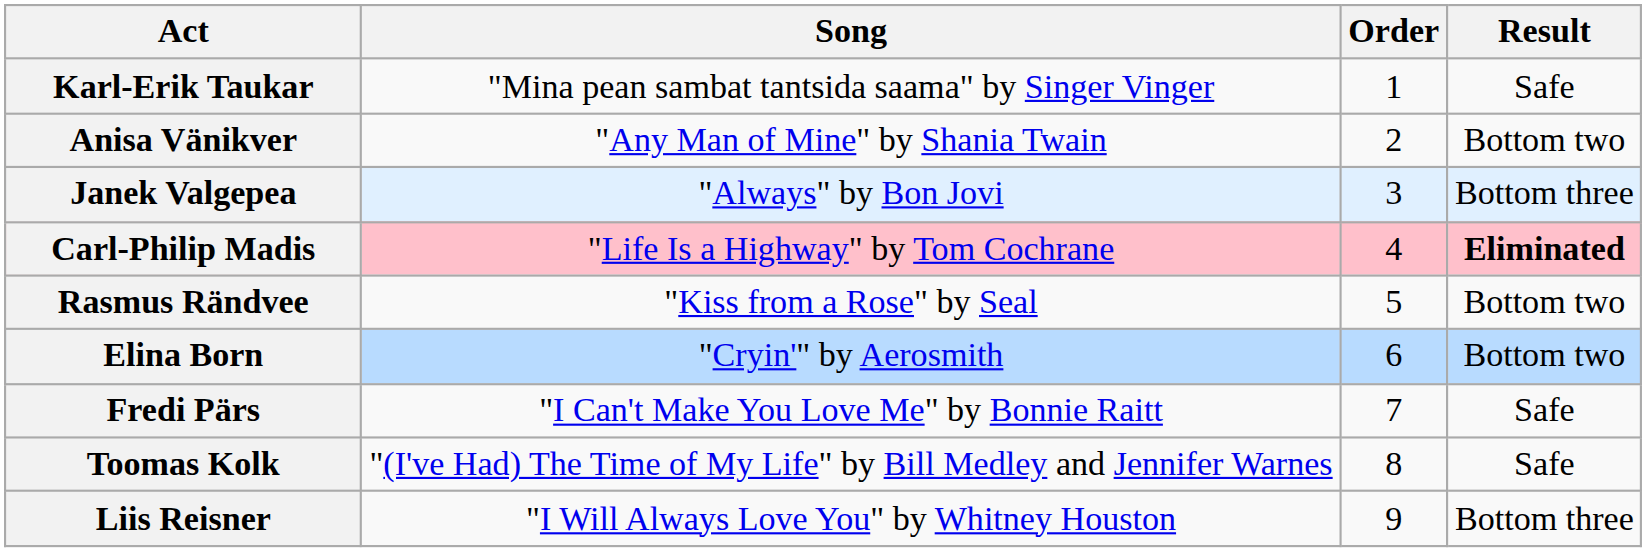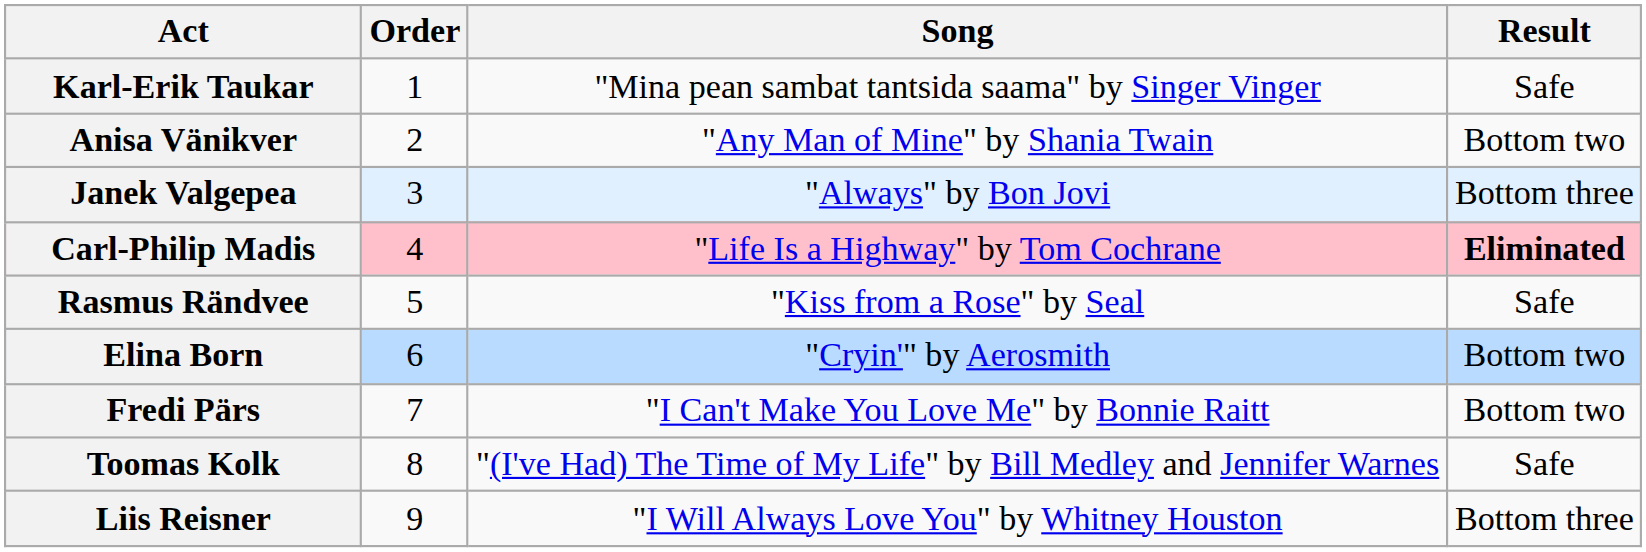columns swapped: Order <-> Song
Rasmus Rändvee | Result: Bottom two -> Safe
Fredi Pärs | Result: Safe -> Bottom two
